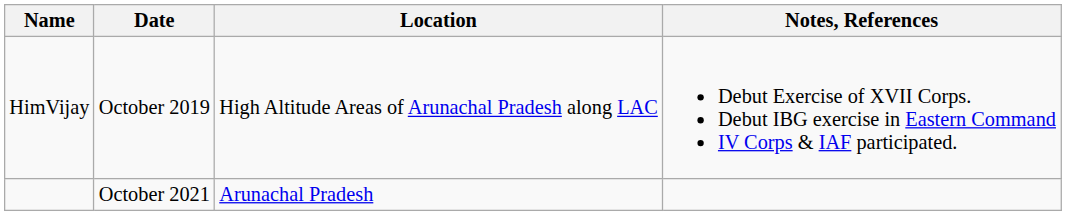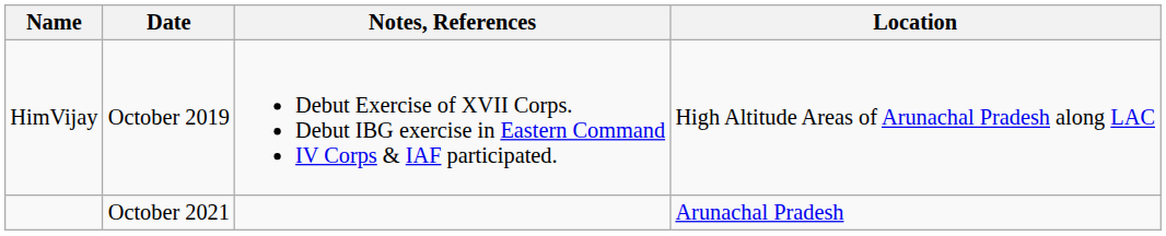columns swapped: Location <-> Notes, References
